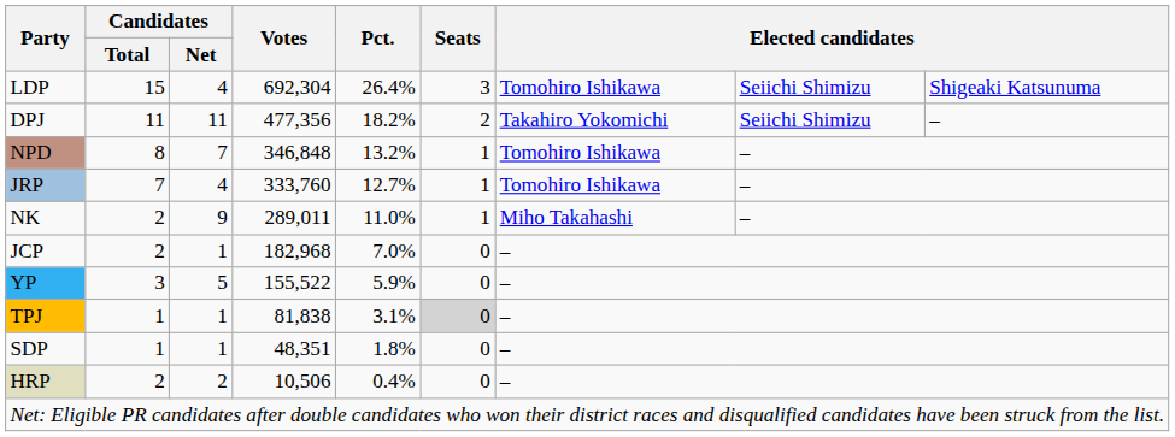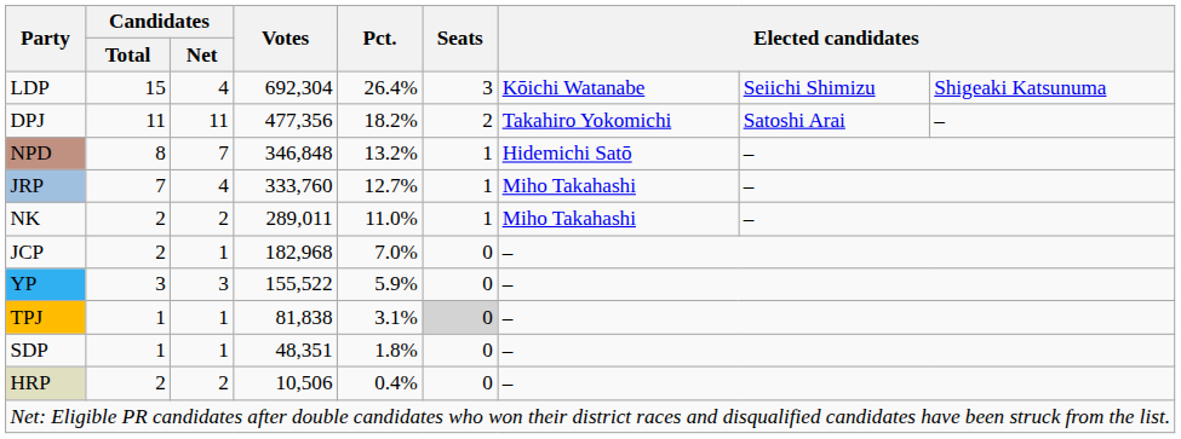LDP | column 7: Tomohiro Ishikawa -> Kōichi Watanabe
DPJ | column 8: Seiichi Shimizu -> Satoshi Arai
NPD | column 7: Tomohiro Ishikawa -> Hidemichi Satō
JRP | column 7: Tomohiro Ishikawa -> Miho Takahashi
NK | Candidates / Net: 9 -> 2
YP | Candidates / Net: 5 -> 3
